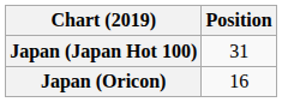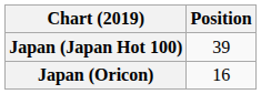Japan (Japan Hot 100) | Position: 31 -> 39
